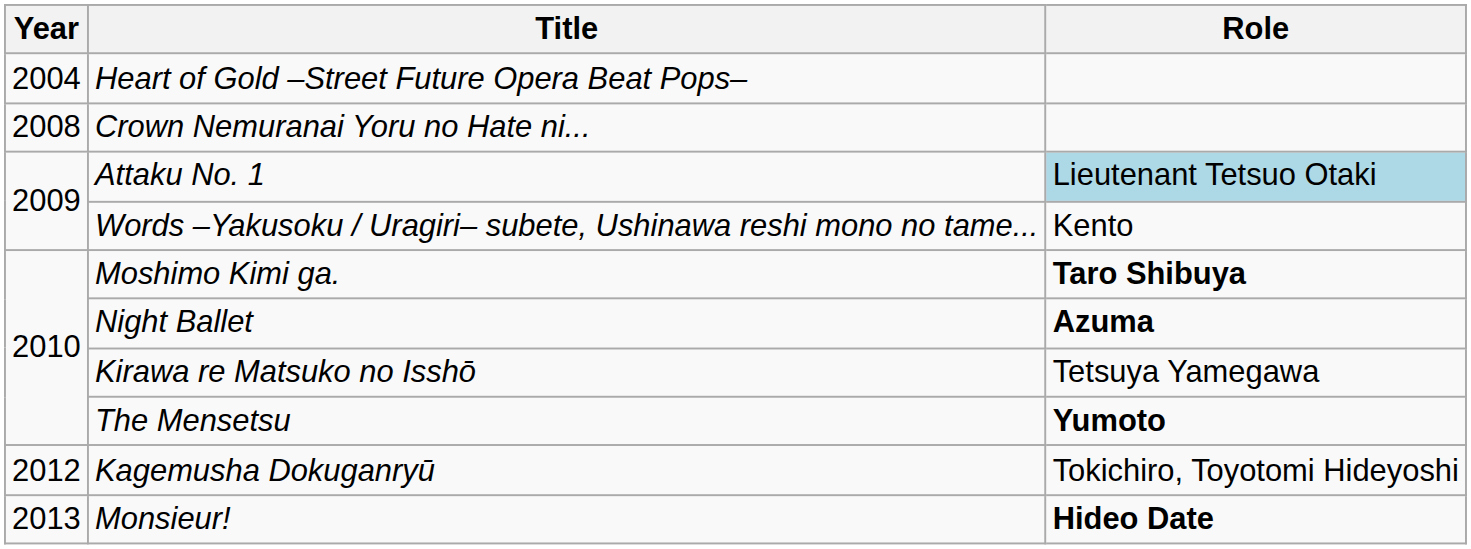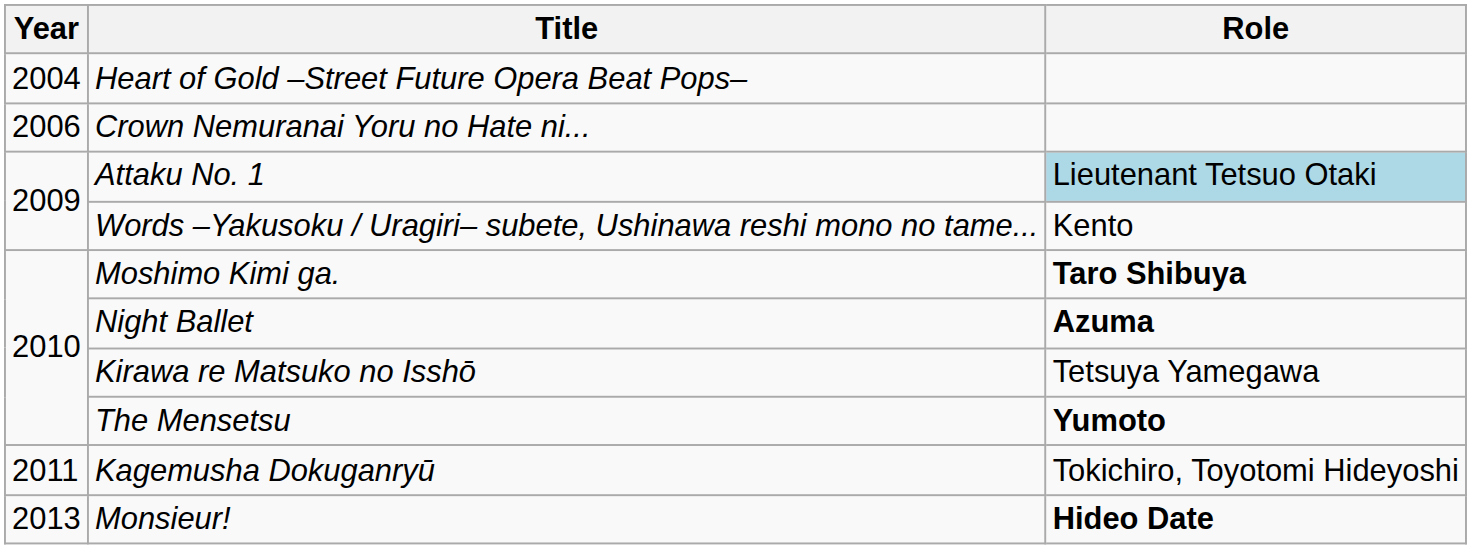Crown Nemuranai Yoru no Hate ni... | Year: 2008 -> 2006
Kagemusha Dokuganryū | Year: 2012 -> 2011
